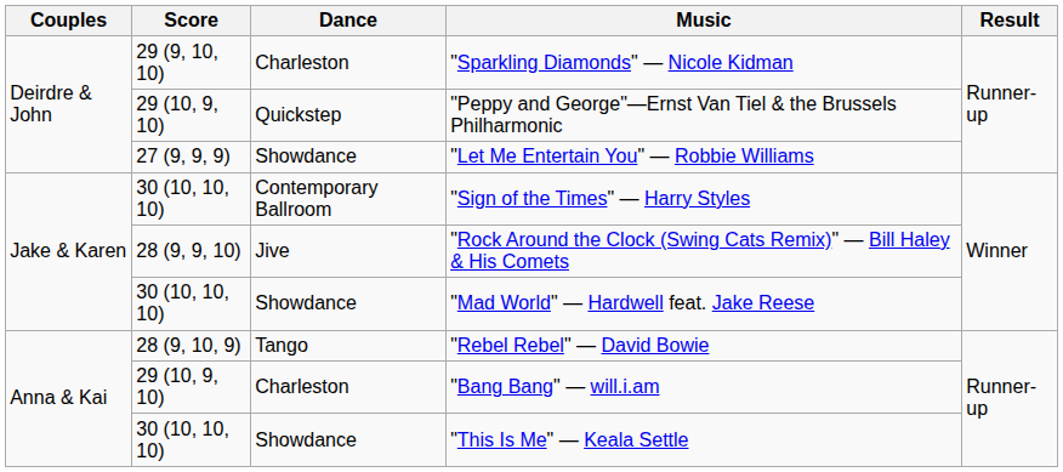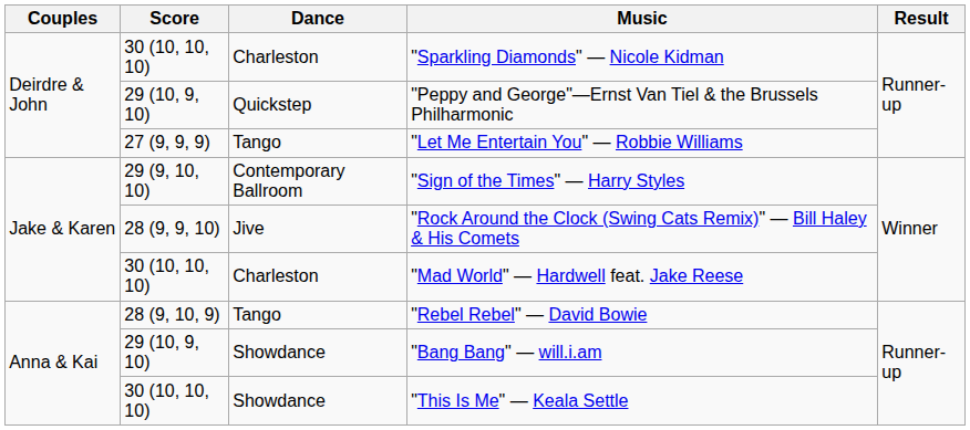"Sparkling Diamonds" — Nicole Kidman | Score: 29 (9, 10, 10) -> 30 (10, 10, 10)
"Let Me Entertain You" — Robbie Williams | Dance: Showdance -> Tango
"Sign of the Times" — Harry Styles | Score: 30 (10, 10, 10) -> 29 (9, 10, 10)
"Mad World" — Hardwell feat. Jake Reese | Dance: Showdance -> Charleston
"Bang Bang" — will.i.am | Dance: Charleston -> Showdance
